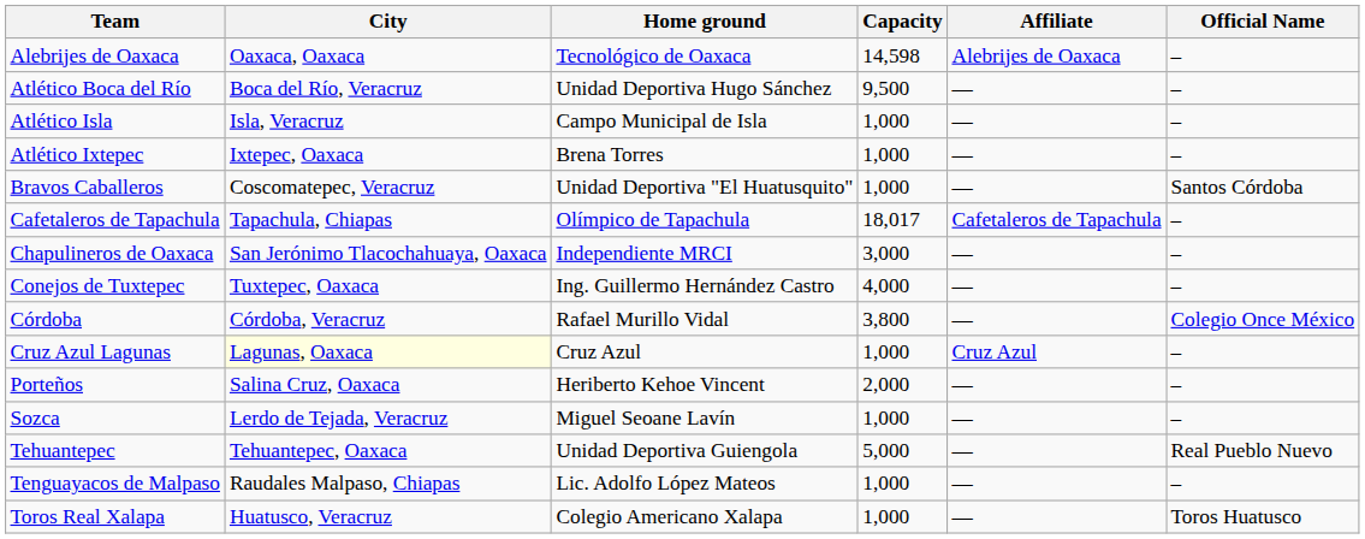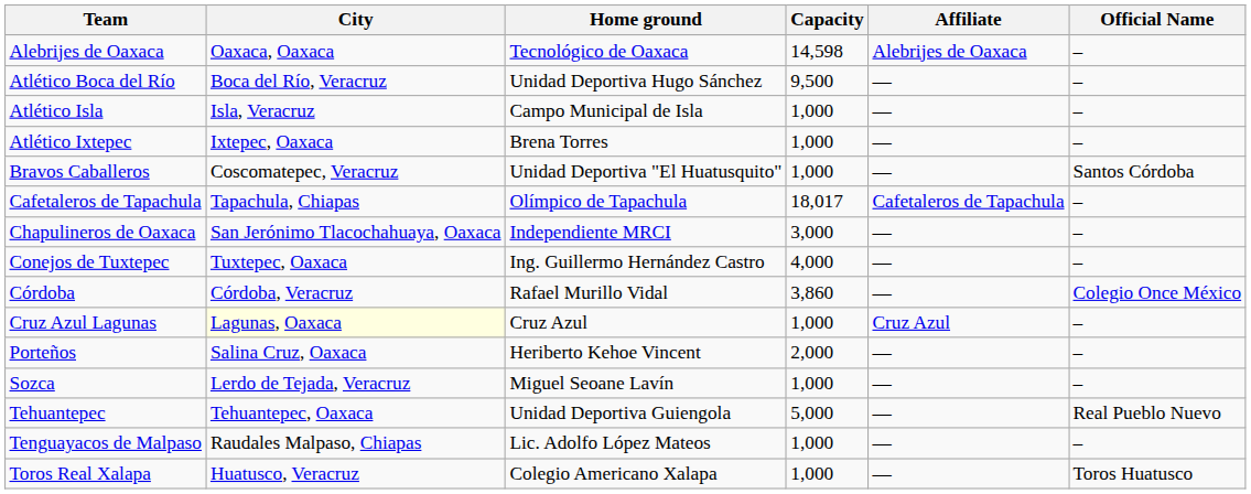Córdoba | Capacity: 3,800 -> 3,860
